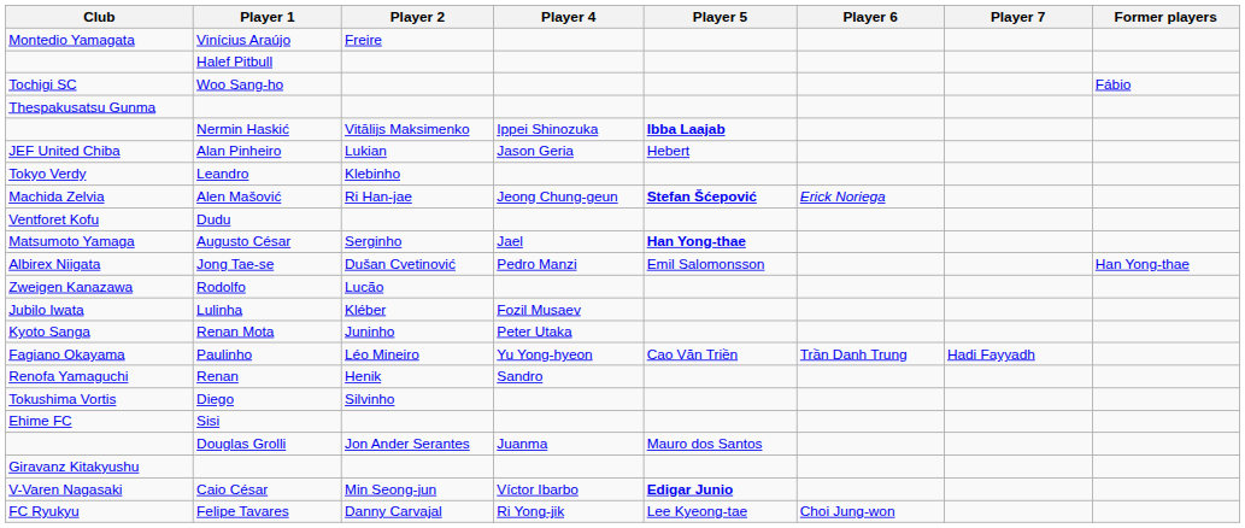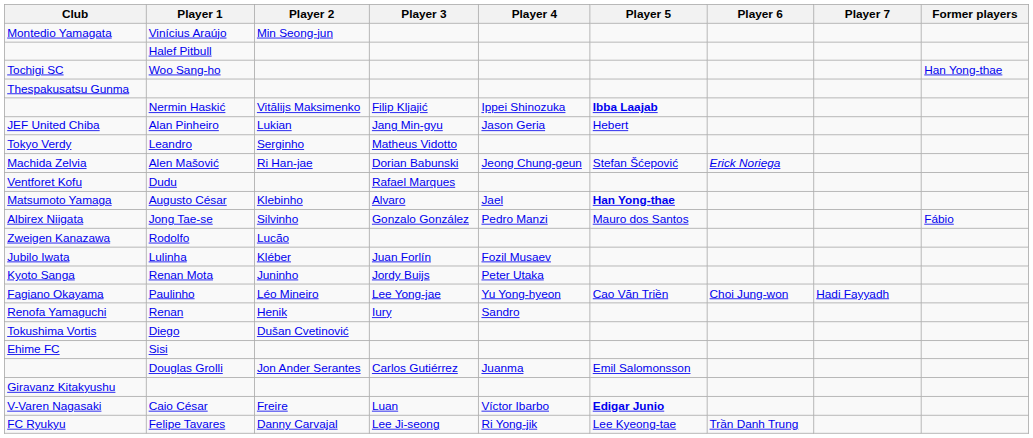+ column: Player 3 | Filip Kljajić | Jang Min-gyu | Matheus Vidotto | Dorian Babunski | Rafael Marques | Alvaro | Gonzalo González | Juan Forlín | Jordy Buijs | Lee Yong-jae | Iury | Carlos Gutiérrez | Luan | Lee Ji-seong
Vinícius Araújo | Player 2: Freire -> Min Seong-jun
Woo Sang-ho | Former players: Fábio -> Han Yong-thae
Leandro | Player 2: Klebinho -> Serginho
Alen Mašović | Player 5: bold -> normal
Augusto César | Player 2: Serginho -> Klebinho
Jong Tae-se | Player 2: Dušan Cvetinović -> Silvinho
Jong Tae-se | Player 5: Emil Salomonsson -> Mauro dos Santos
Jong Tae-se | Former players: Han Yong-thae -> Fábio
Paulinho | Player 6: Trần Danh Trung -> Choi Jung-won
Diego | Player 2: Silvinho -> Dušan Cvetinović
Douglas Grolli | Player 5: Mauro dos Santos -> Emil Salomonsson
Caio César | Player 2: Min Seong-jun -> Freire
Felipe Tavares | Player 6: Choi Jung-won -> Trần Danh Trung
